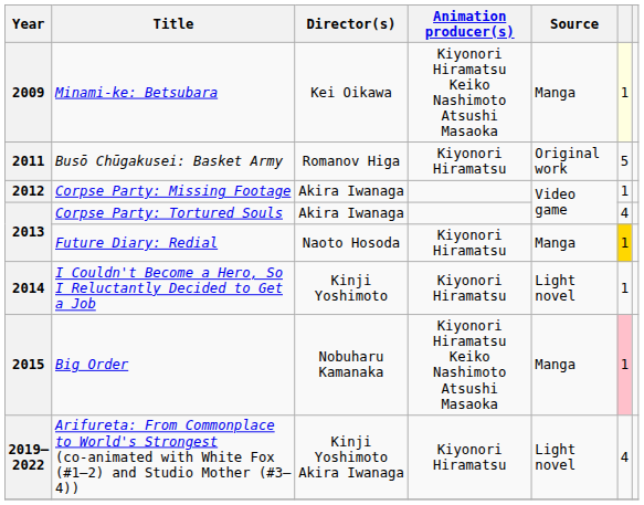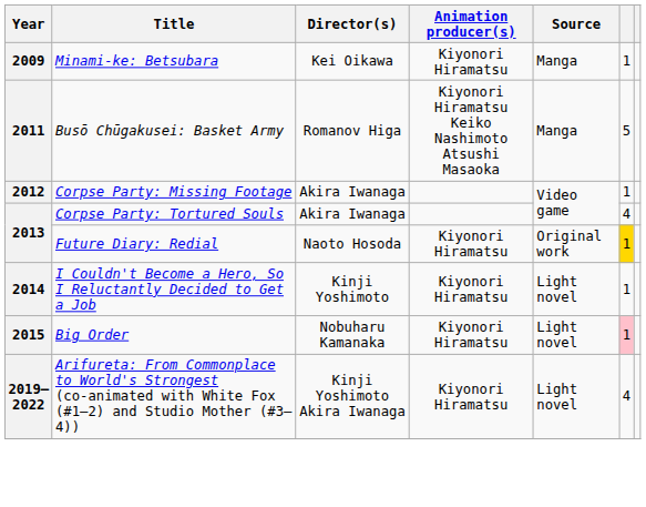Minami-ke: Betsubara | Animation producer(s): Kiyonori Hiramatsu Keiko Nashimoto Atsushi Masaoka -> Kiyonori Hiramatsu
Minami-ke: Betsubara | column 6: lightyellow background -> no background
Busō Chūgakusei: Basket Army | Animation producer(s): Kiyonori Hiramatsu -> Kiyonori Hiramatsu Keiko Nashimoto Atsushi Masaoka
Busō Chūgakusei: Basket Army | Source: Original work -> Manga
Future Diary: Redial | Source: Manga -> Original work
Big Order | Animation producer(s): Kiyonori Hiramatsu Keiko Nashimoto Atsushi Masaoka -> Kiyonori Hiramatsu
Big Order | Source: Manga -> Light novel
